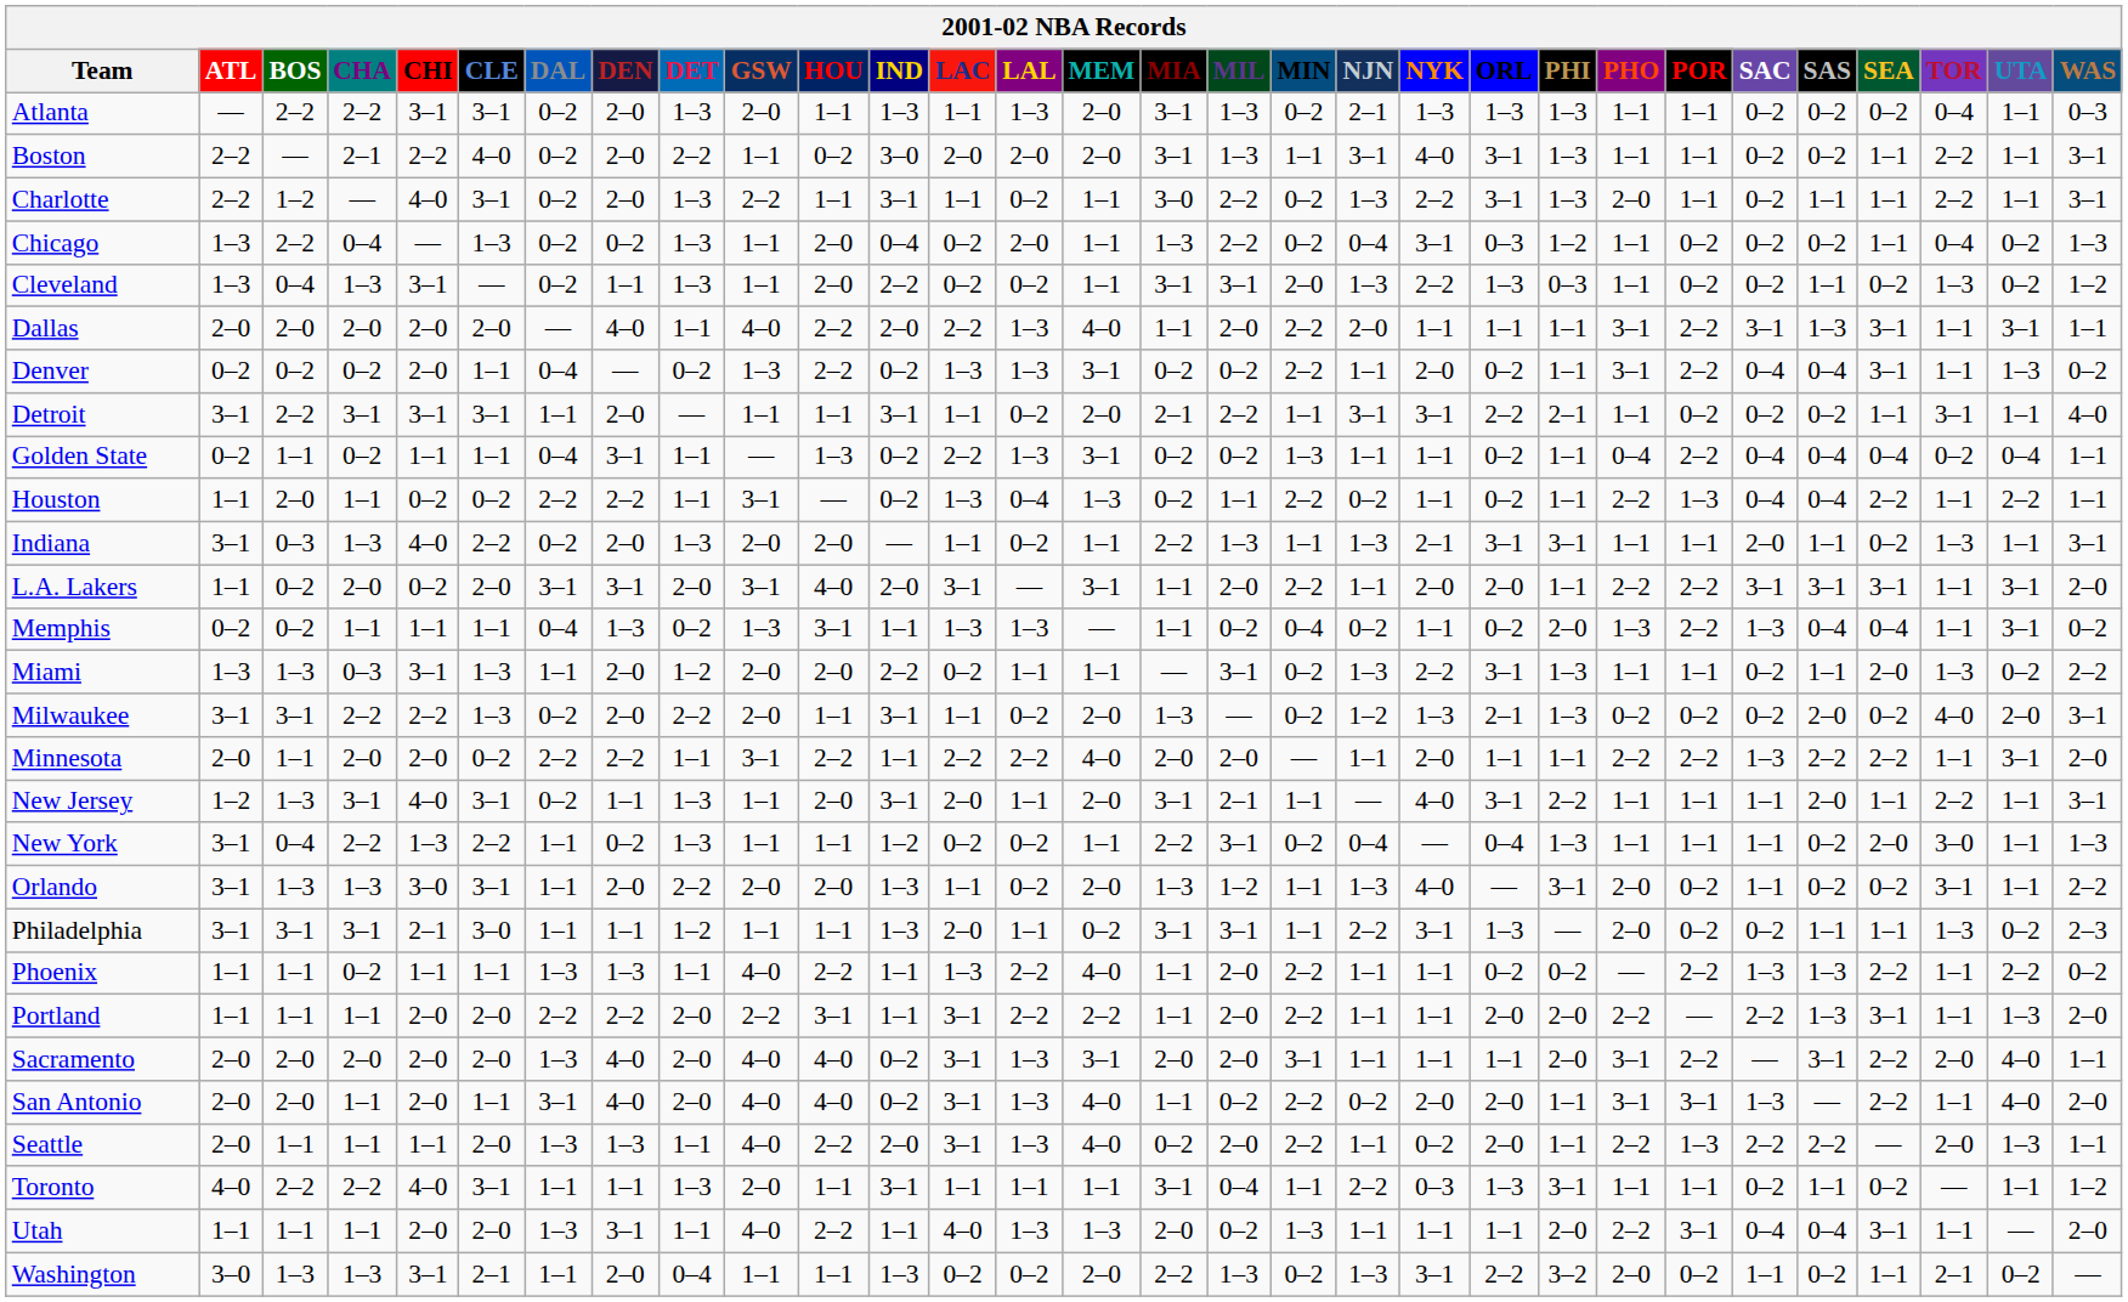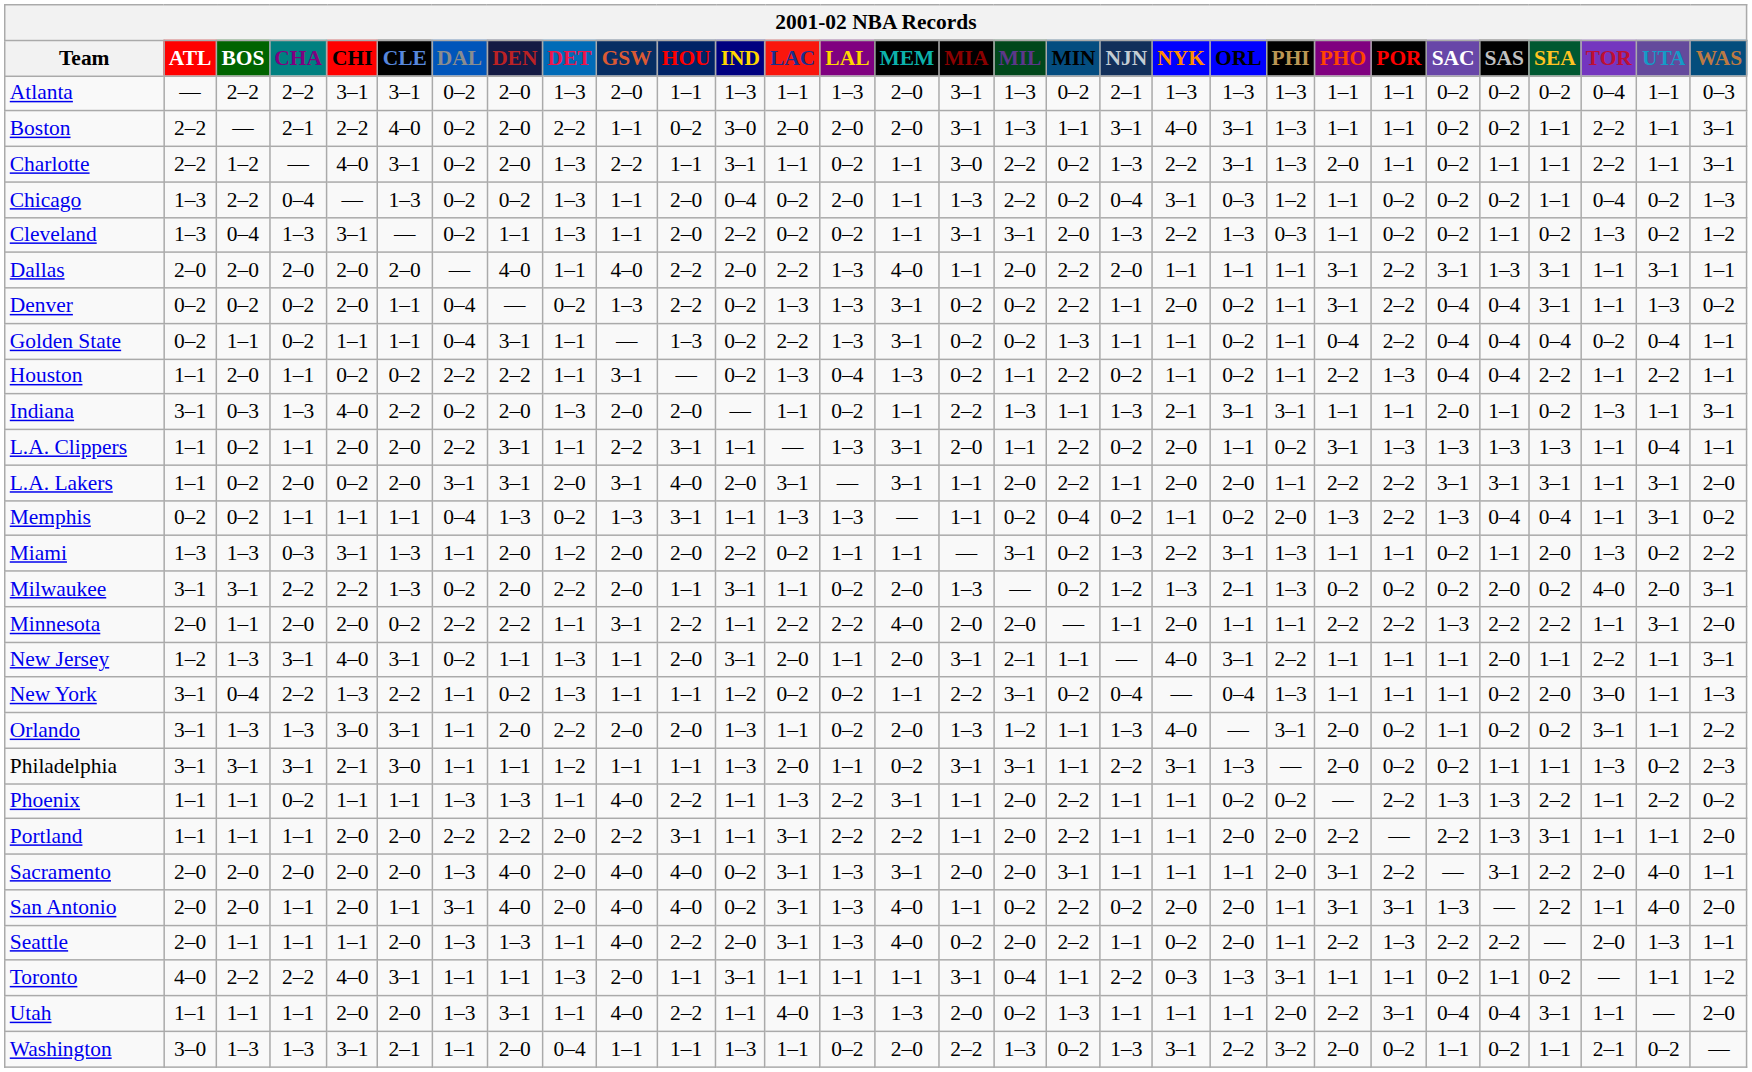- row: Detroit | 3–1 | 2–2 | 3–1 | 3–1 | 3–1 | 1–1 | 2–0 | — | 1–1 | 1–1 | 3–1 | 1–1 | 0–2 | 2–0 | 2–1 | 2–2 | 1–1 | 3–1 | 3–1 | 2–2 | 2–1 | 1–1 | 0–2 | 0–2 | 0–2 | 1–1 | 3–1 | 1–1 | 4–0
+ row: L.A. Clippers | 1–1 | 0–2 | 1–1 | 2–0 | 2–0 | 2–2 | 3–1 | 1–1 | 2–2 | 3–1 | 1–1 | — | 1–3 | 3–1 | 2–0 | 1–1 | 2–2 | 0–2 | 2–0 | 1–1 | 0–2 | 3–1 | 1–3 | 1–3 | 1–3 | 1–3 | 1–1 | 0–4 | 1–1
Phoenix | MEM: 4–0 -> 3–1
Portland | UTA: 1–3 -> 1–1
Washington | LAC: 0–2 -> 1–1
